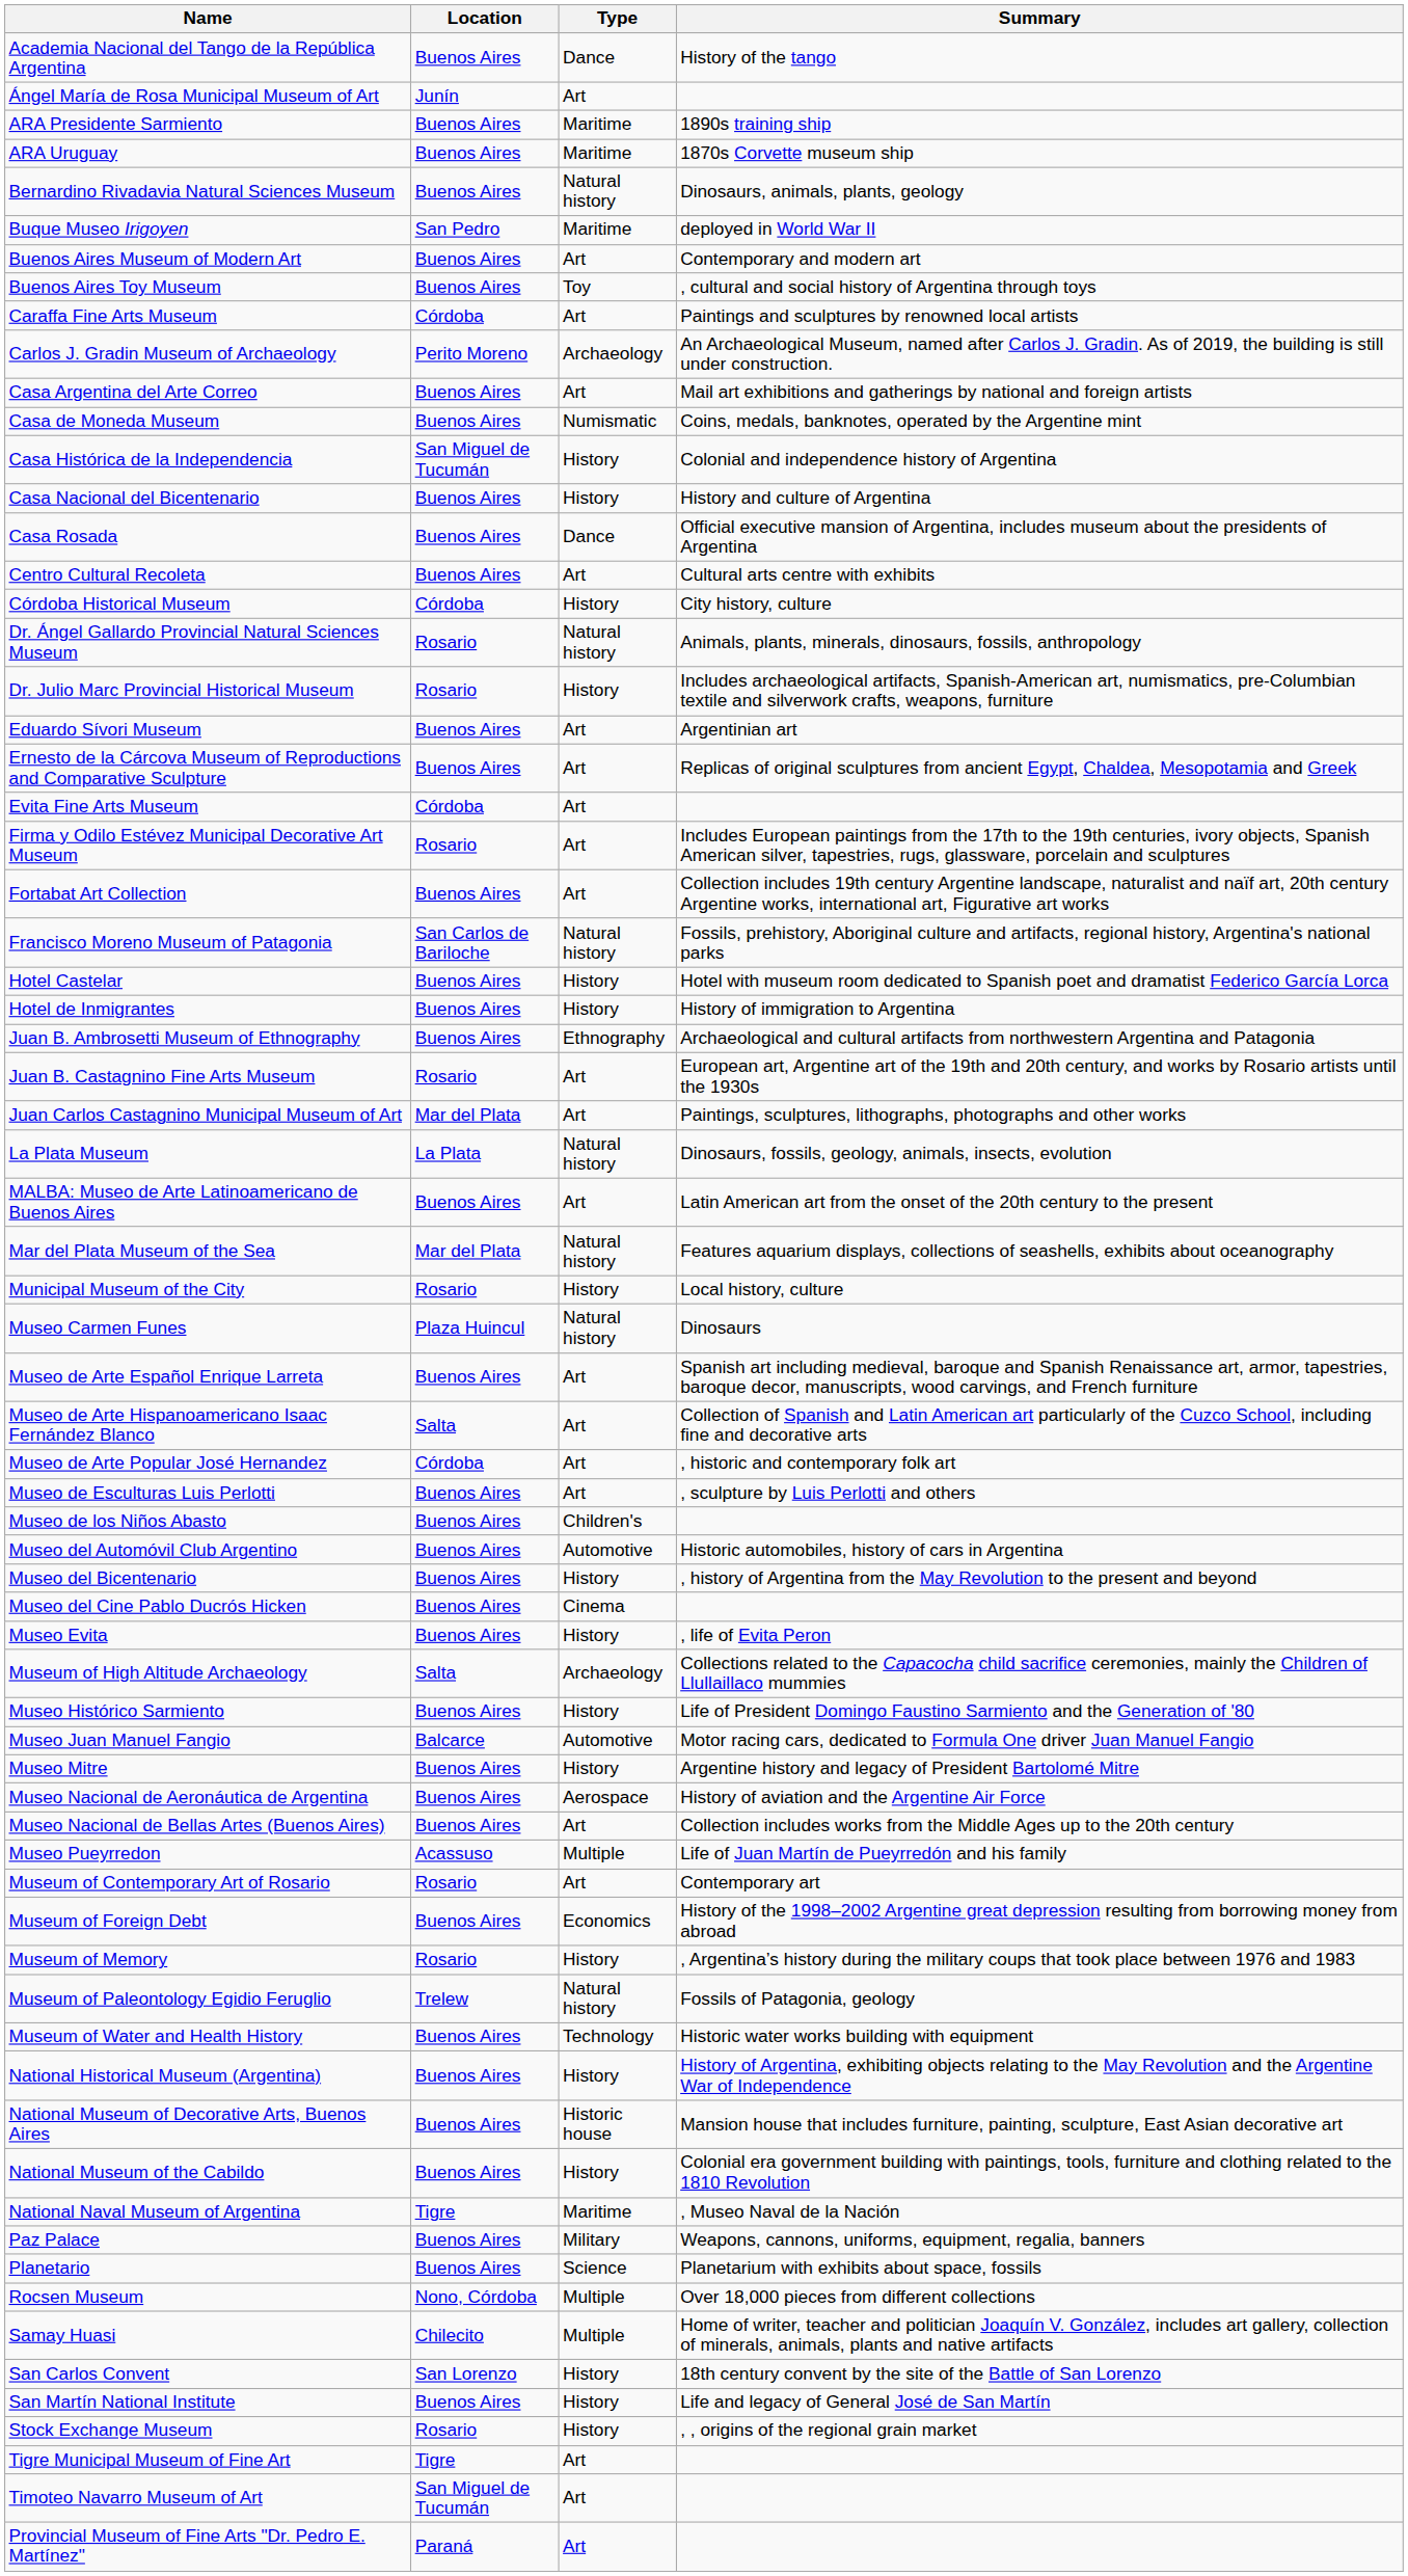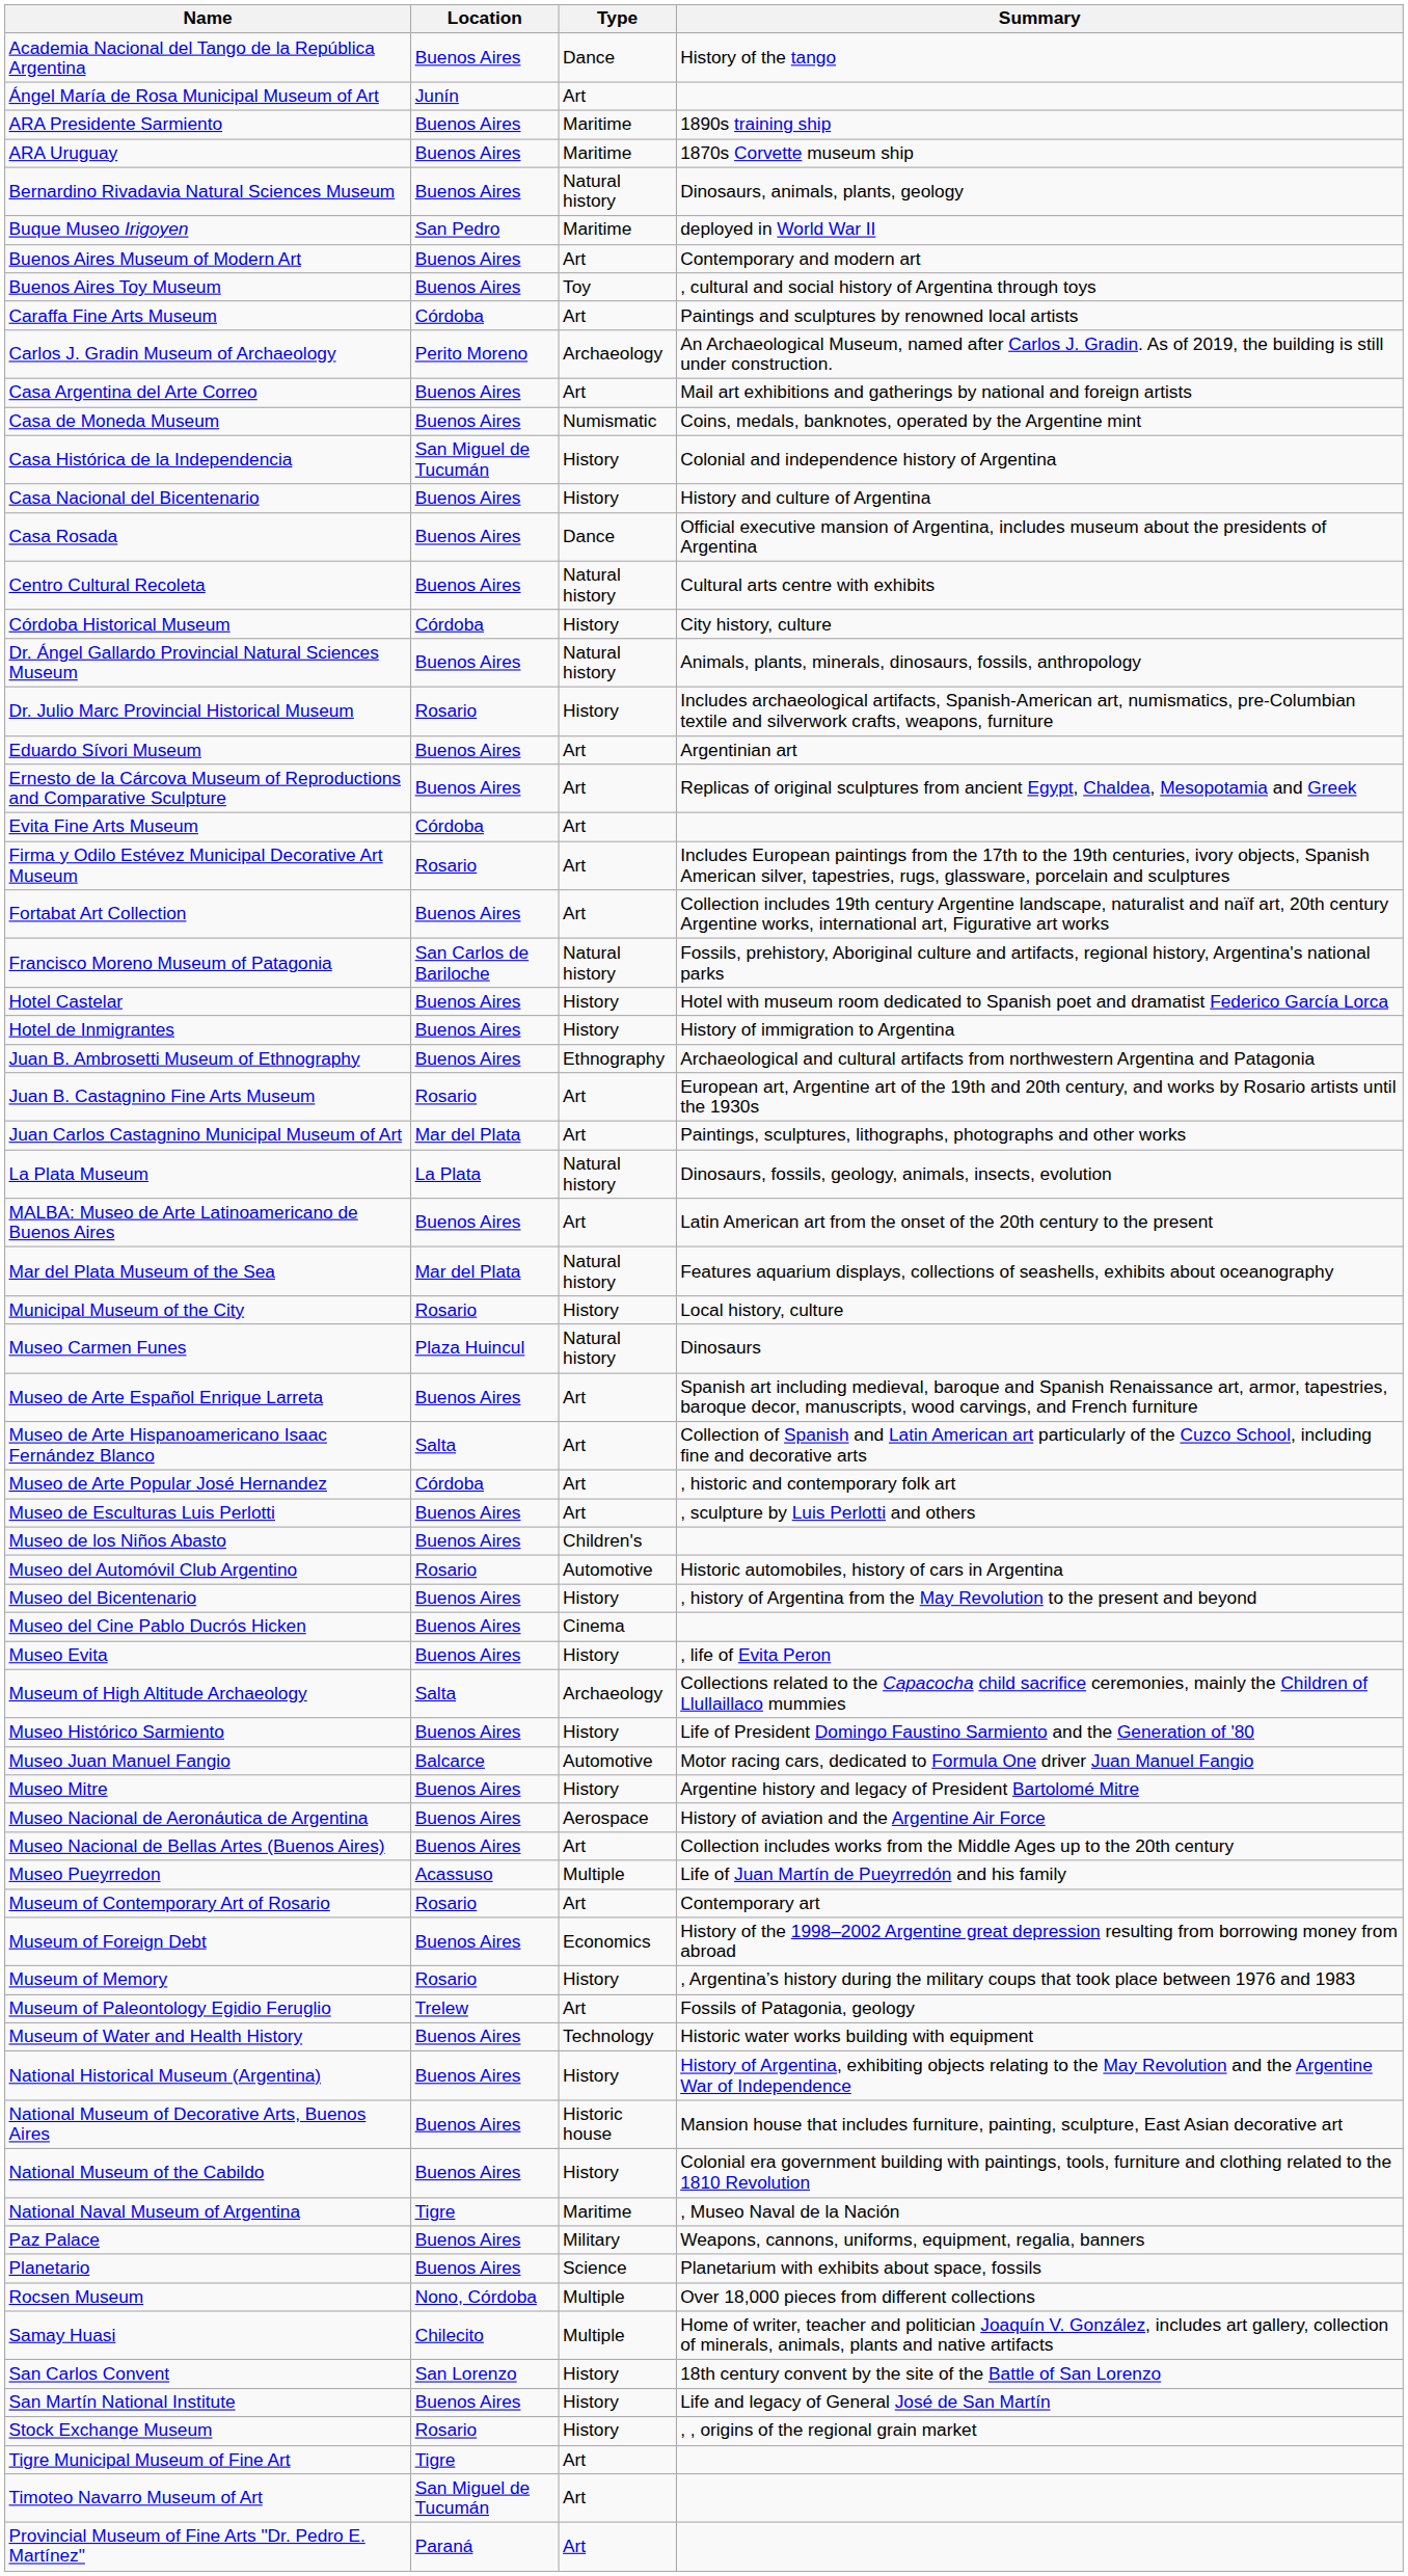Centro Cultural Recoleta | Type: Art -> Natural history
Dr. Ángel Gallardo Provincial Natural Sciences Museum | Location: Rosario -> Buenos Aires
Museo del Automóvil Club Argentino | Location: Buenos Aires -> Rosario
Museum of Paleontology Egidio Feruglio | Type: Natural history -> Art
